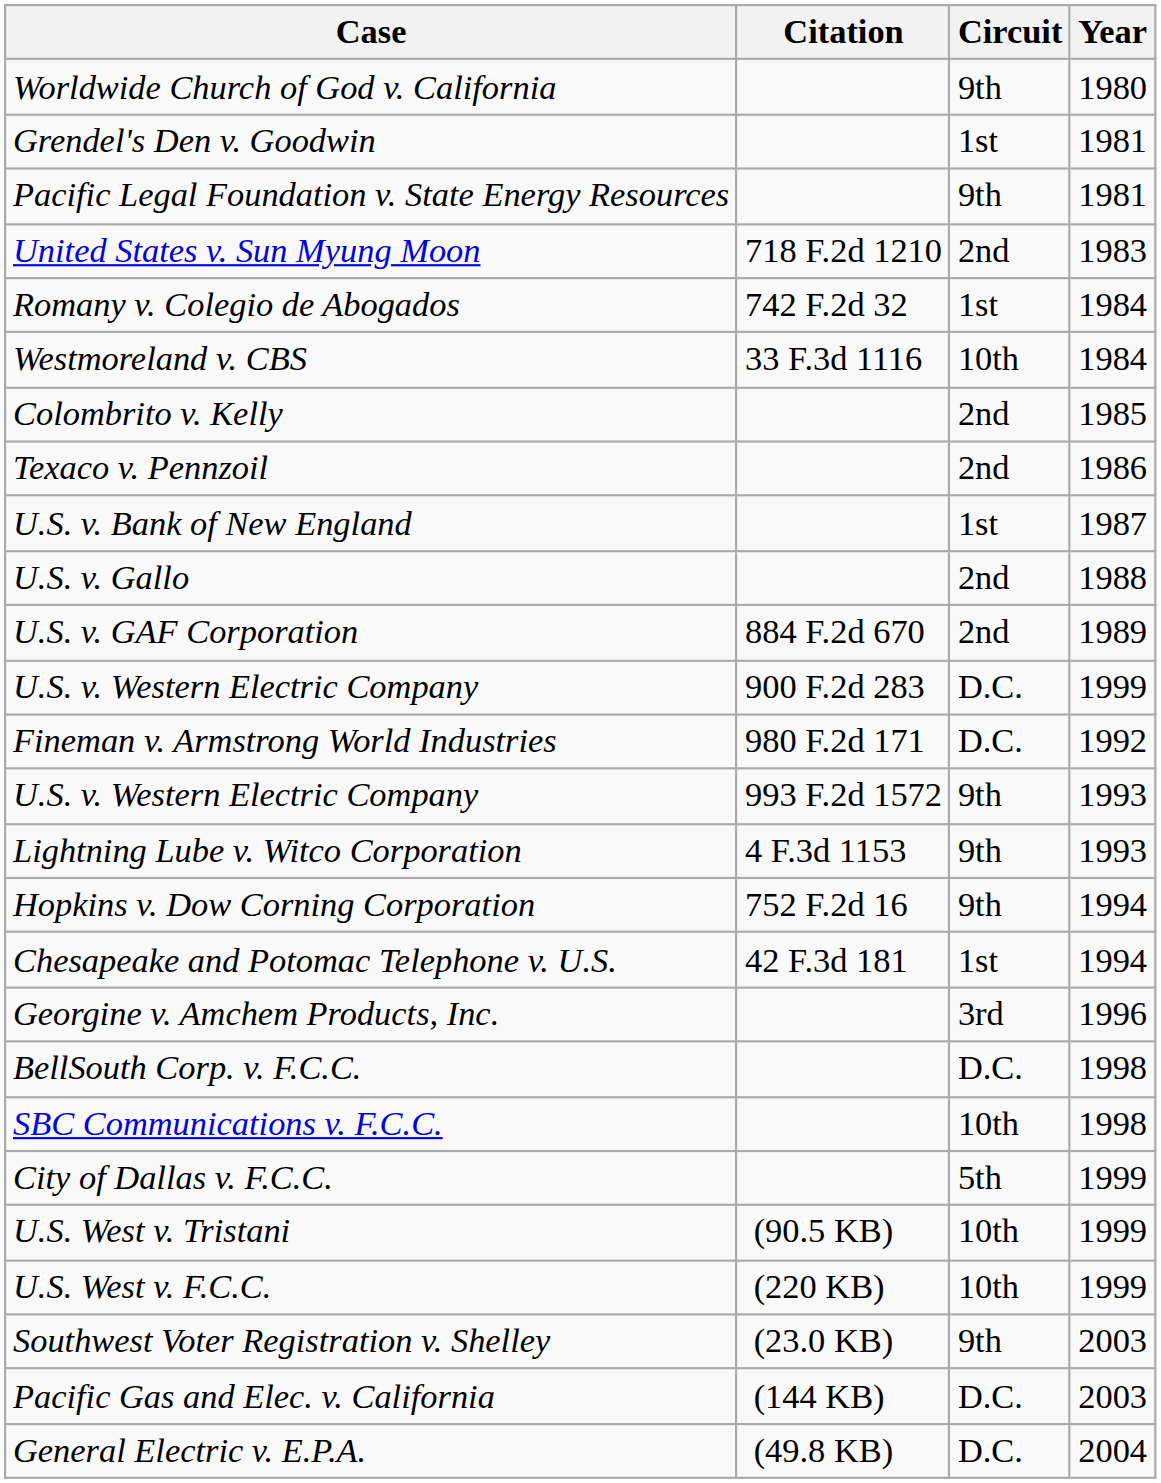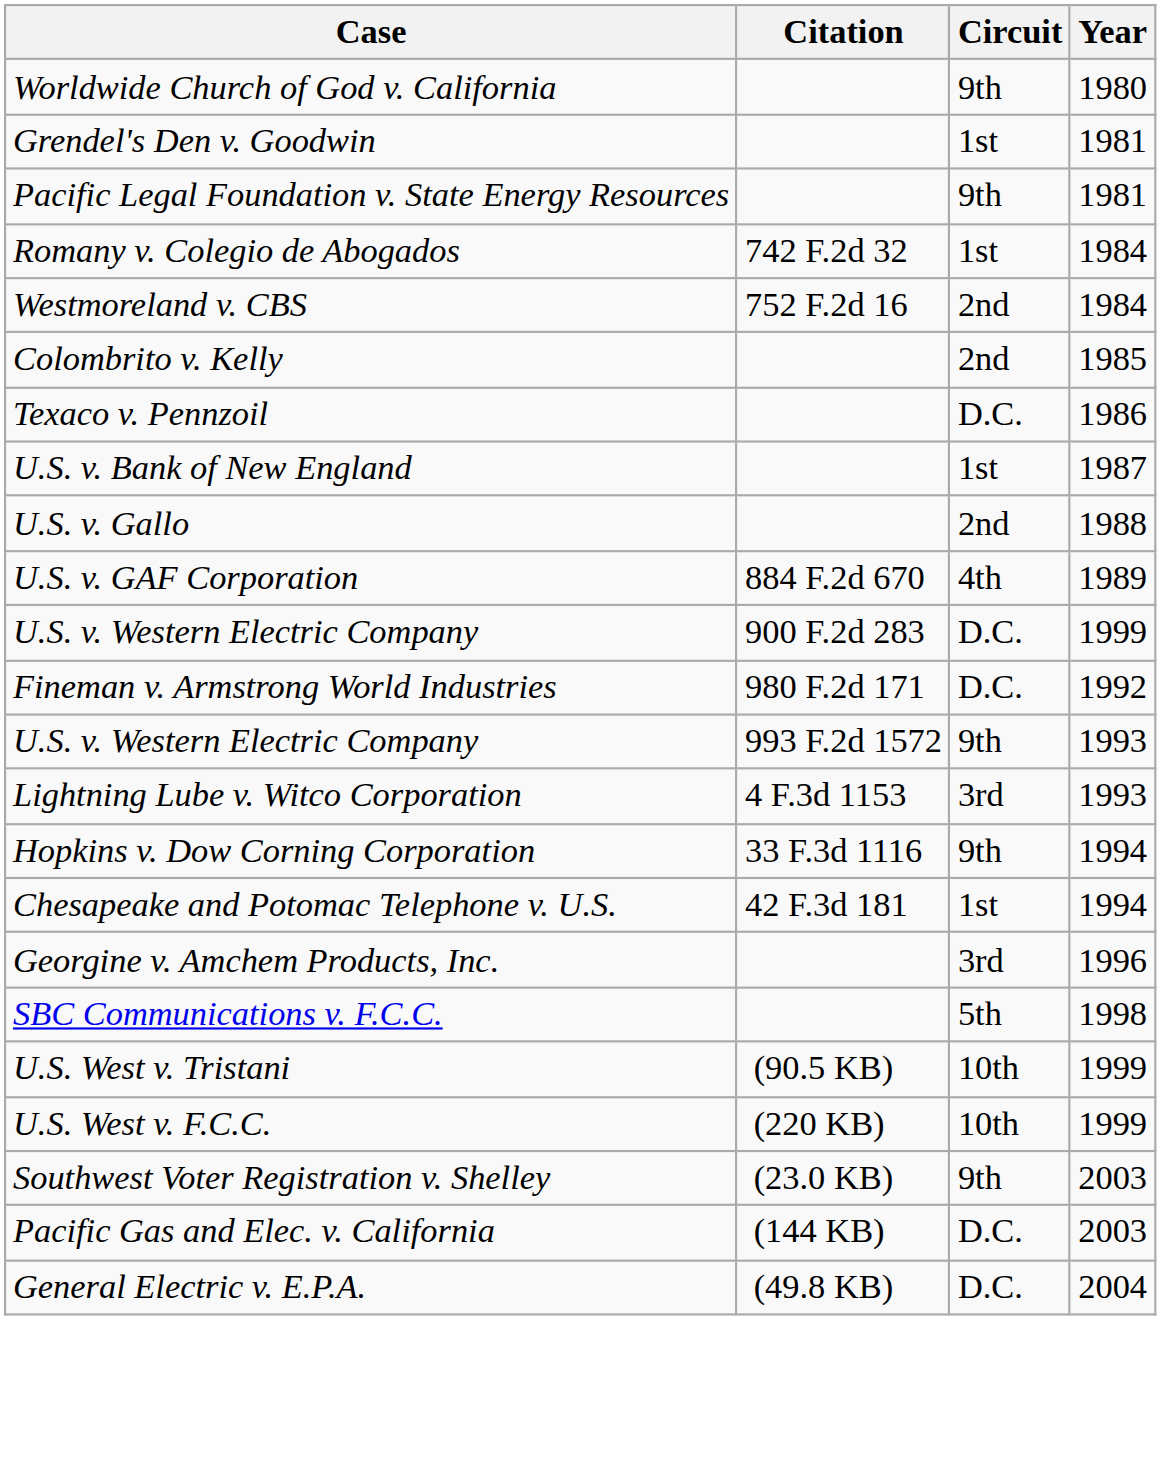- row: United States v. Sun Myung Moon | 718 F.2d 1210 | 2nd | 1983
Westmoreland v. CBS | Citation: 33 F.3d 1116 -> 752 F.2d 16
Westmoreland v. CBS | Circuit: 10th -> 2nd
Texaco v. Pennzoil | Circuit: 2nd -> D.C.
U.S. v. GAF Corporation | Circuit: 2nd -> 4th
Lightning Lube v. Witco Corporation | Circuit: 9th -> 3rd
Hopkins v. Dow Corning Corporation | Citation: 752 F.2d 16 -> 33 F.3d 1116
- row: BellSouth Corp. v. F.C.C. | D.C. | 1998
SBC Communications v. F.C.C. | Circuit: 10th -> 5th
- row: City of Dallas v. F.C.C. | 5th | 1999
